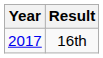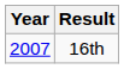16th | Year: 2017 -> 2007
